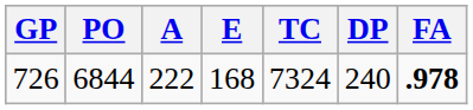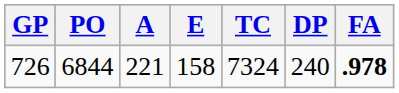726 | A: 222 -> 221
726 | E: 168 -> 158
